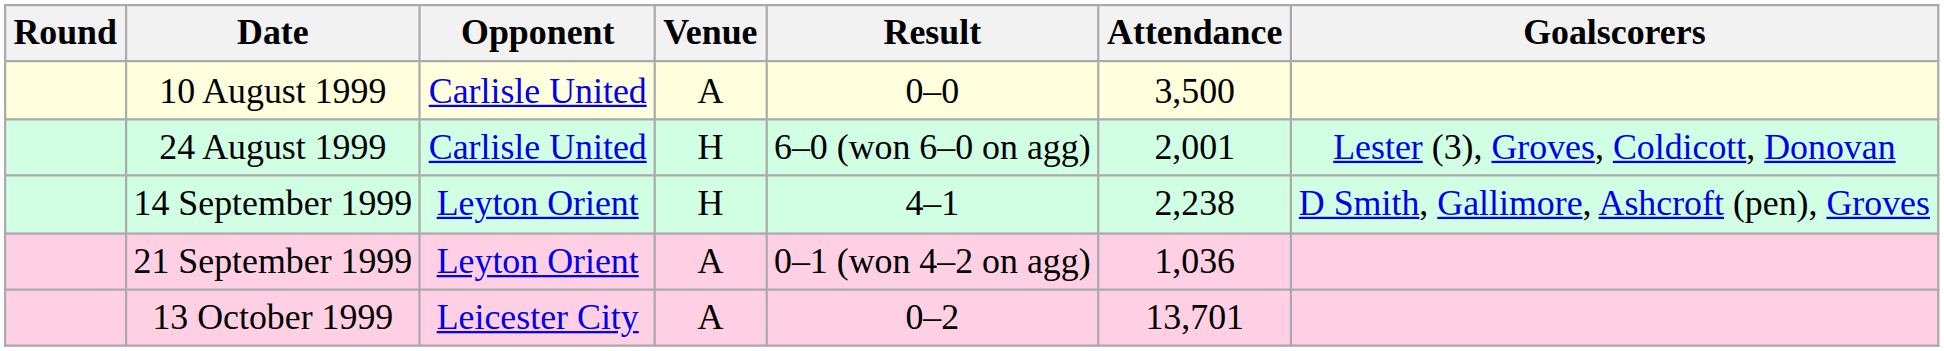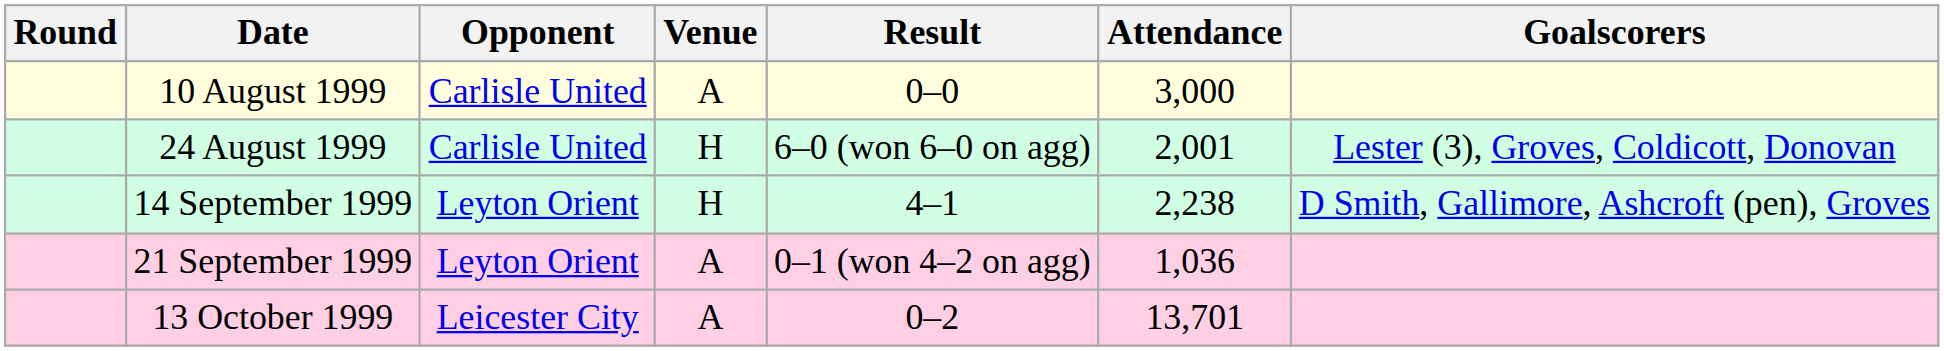10 August 1999 | Attendance: 3,500 -> 3,000
